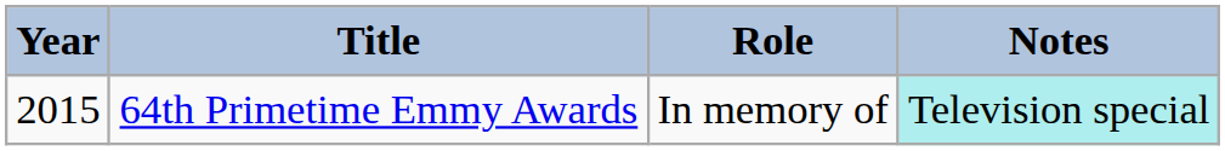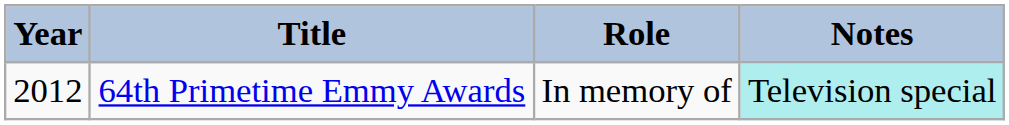64th Primetime Emmy Awards | Year: 2015 -> 2012
